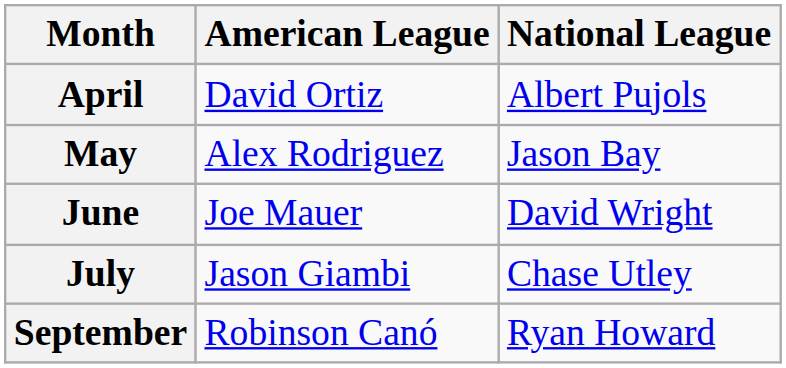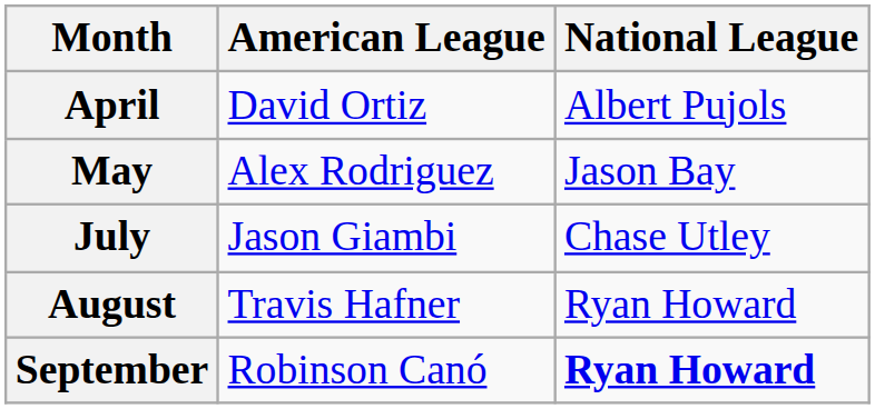- row: June | Joe Mauer | David Wright
+ row: August | Travis Hafner | Ryan Howard
September | National League: normal -> bold
